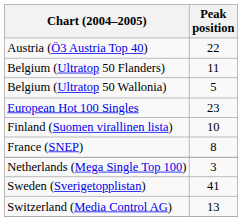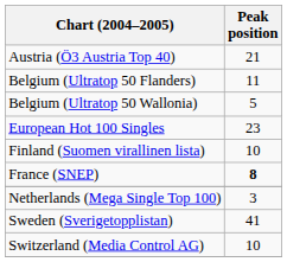Austria (Ö3 Austria Top 40) | Peak position: 22 -> 21
France (SNEP) | Peak position: normal -> bold
Switzerland (Media Control AG) | Peak position: 13 -> 10
